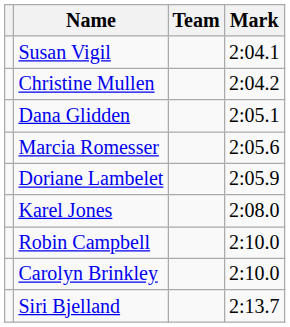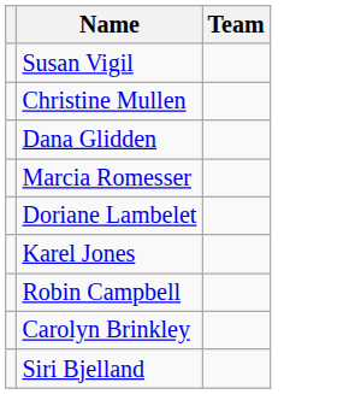- column: Mark | 2:04.1 | 2:04.2 | 2:05.1 | 2:05.6 | 2:05.9 | 2:08.0 | 2:10.0 | 2:10.0 | 2:13.7
